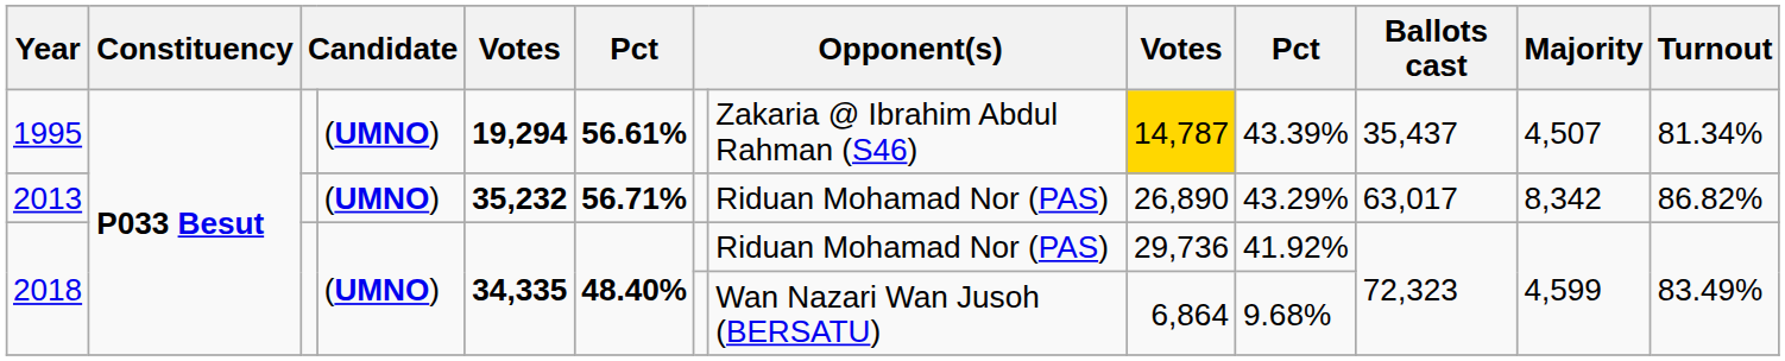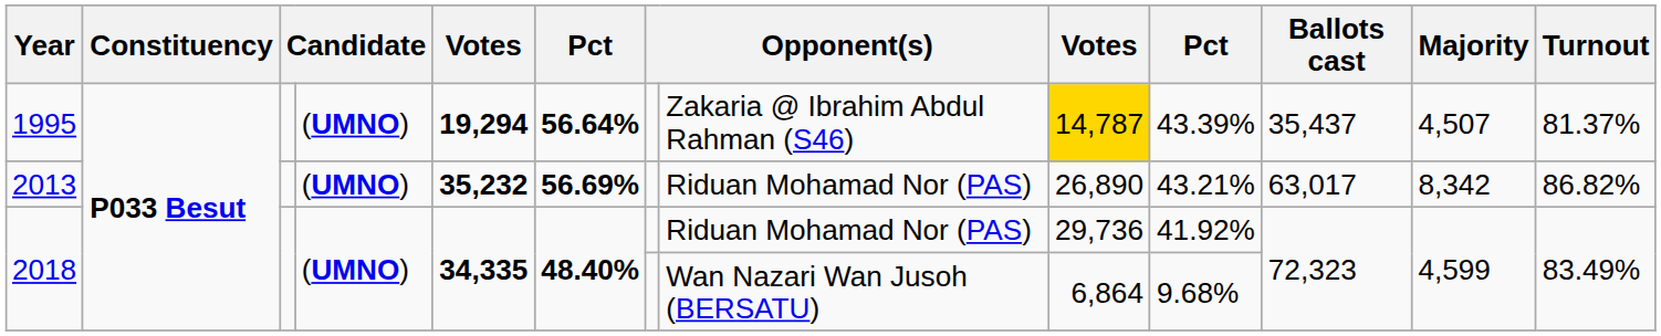1995 | column 6: 56.61% -> 56.64%
1995 | Turnout: 81.34% -> 81.37%
2013 | column 6: 56.71% -> 56.69%
2013 | column 10: 43.29% -> 43.21%
